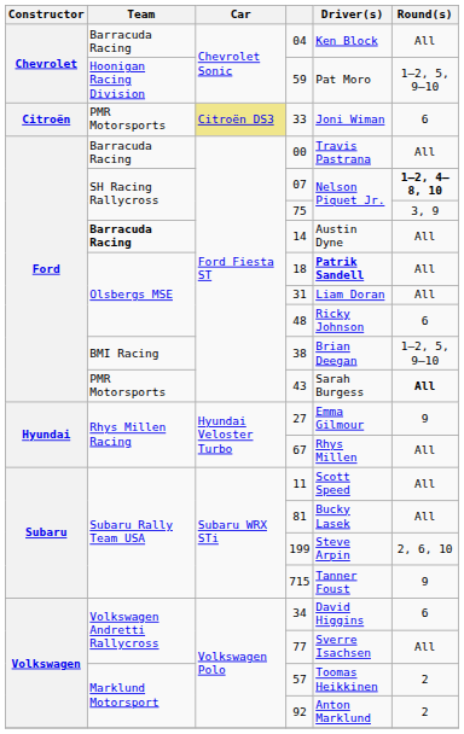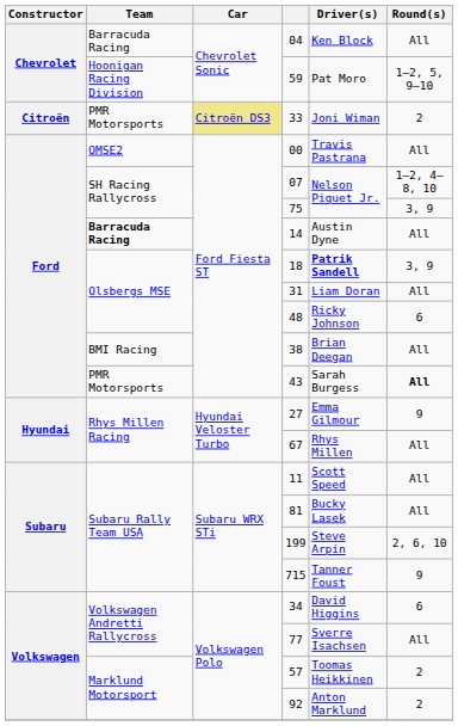33 | Round(s): 6 -> 2
00 | Team: Barracuda Racing -> OMSE2
07 | Round(s): bold -> normal
18 | Round(s): All -> 3, 9
38 | Round(s): 1–2, 5, 9–10 -> All
